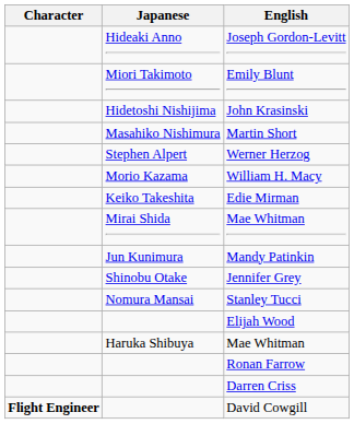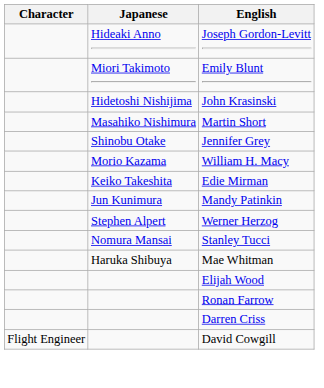rows swapped: Werner Herzog <-> Jennifer Grey
- row: Mirai Shida | Mae Whitman
rows swapped: Haruka Shibuya / Mae Whitman <-> Elijah Wood
David Cowgill | Character: bold -> normal
